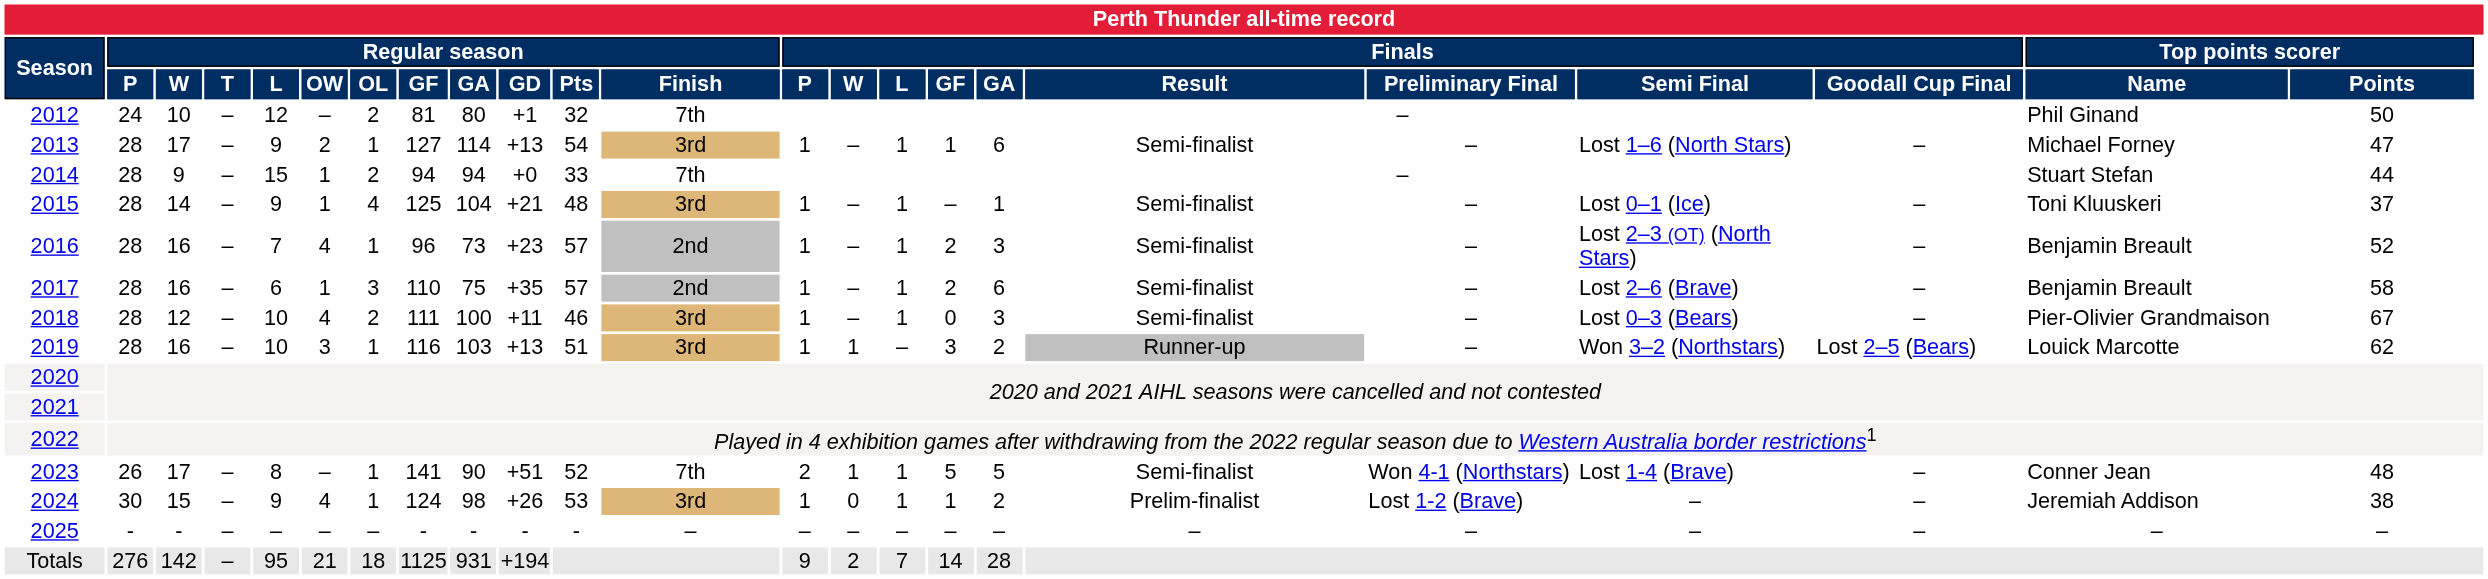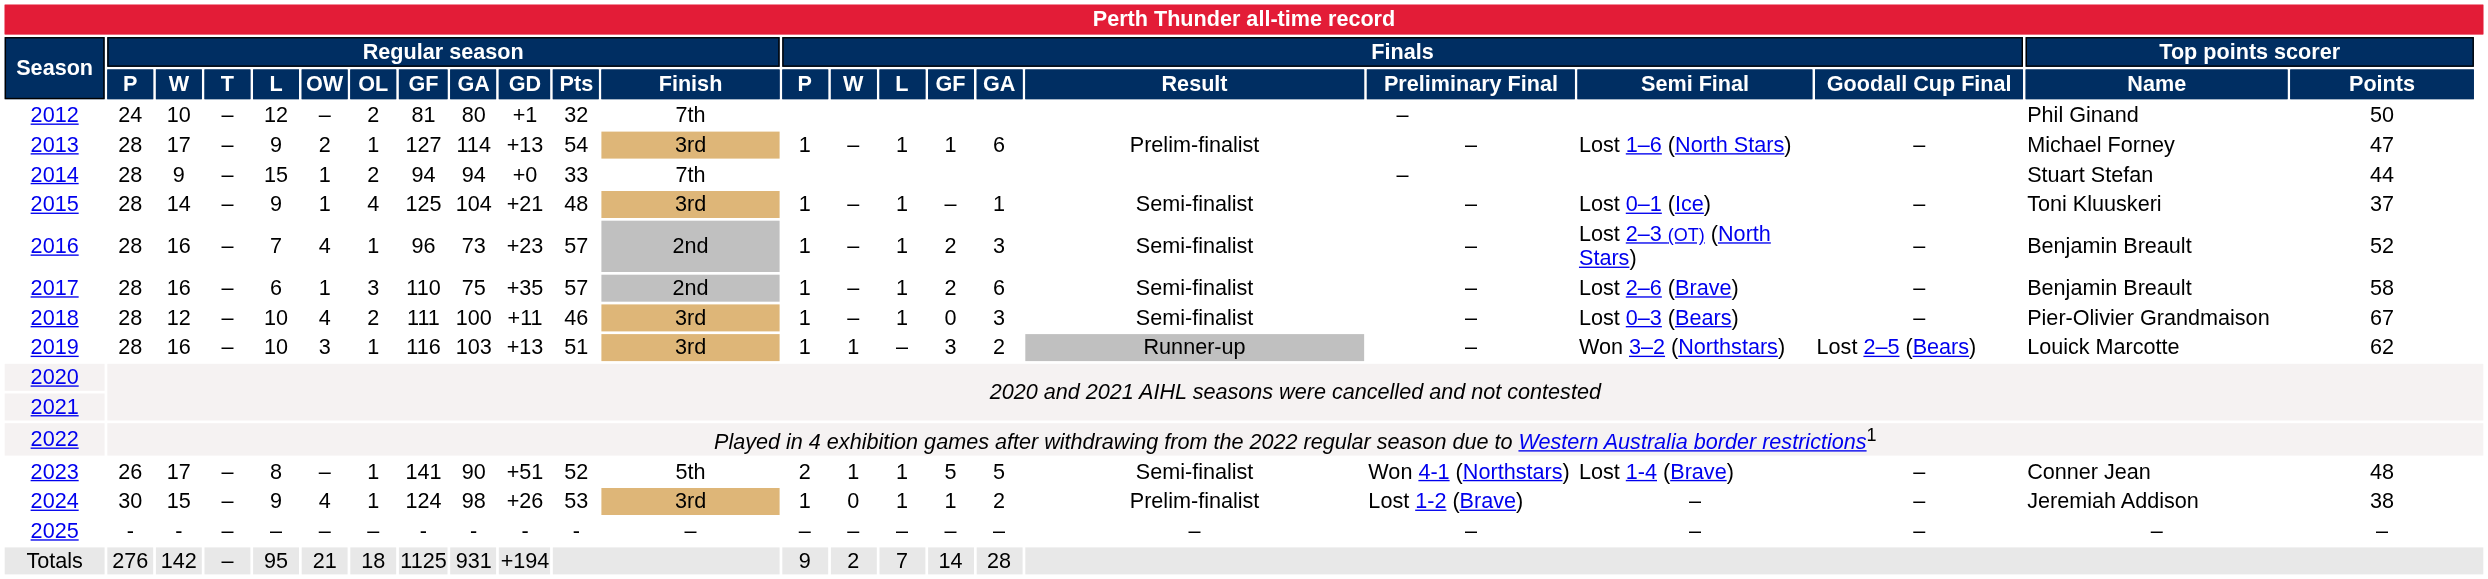2013 | Finals / Result: Semi-finalist -> Prelim-finalist
2023 | Regular season / Finish: 7th -> 5th
